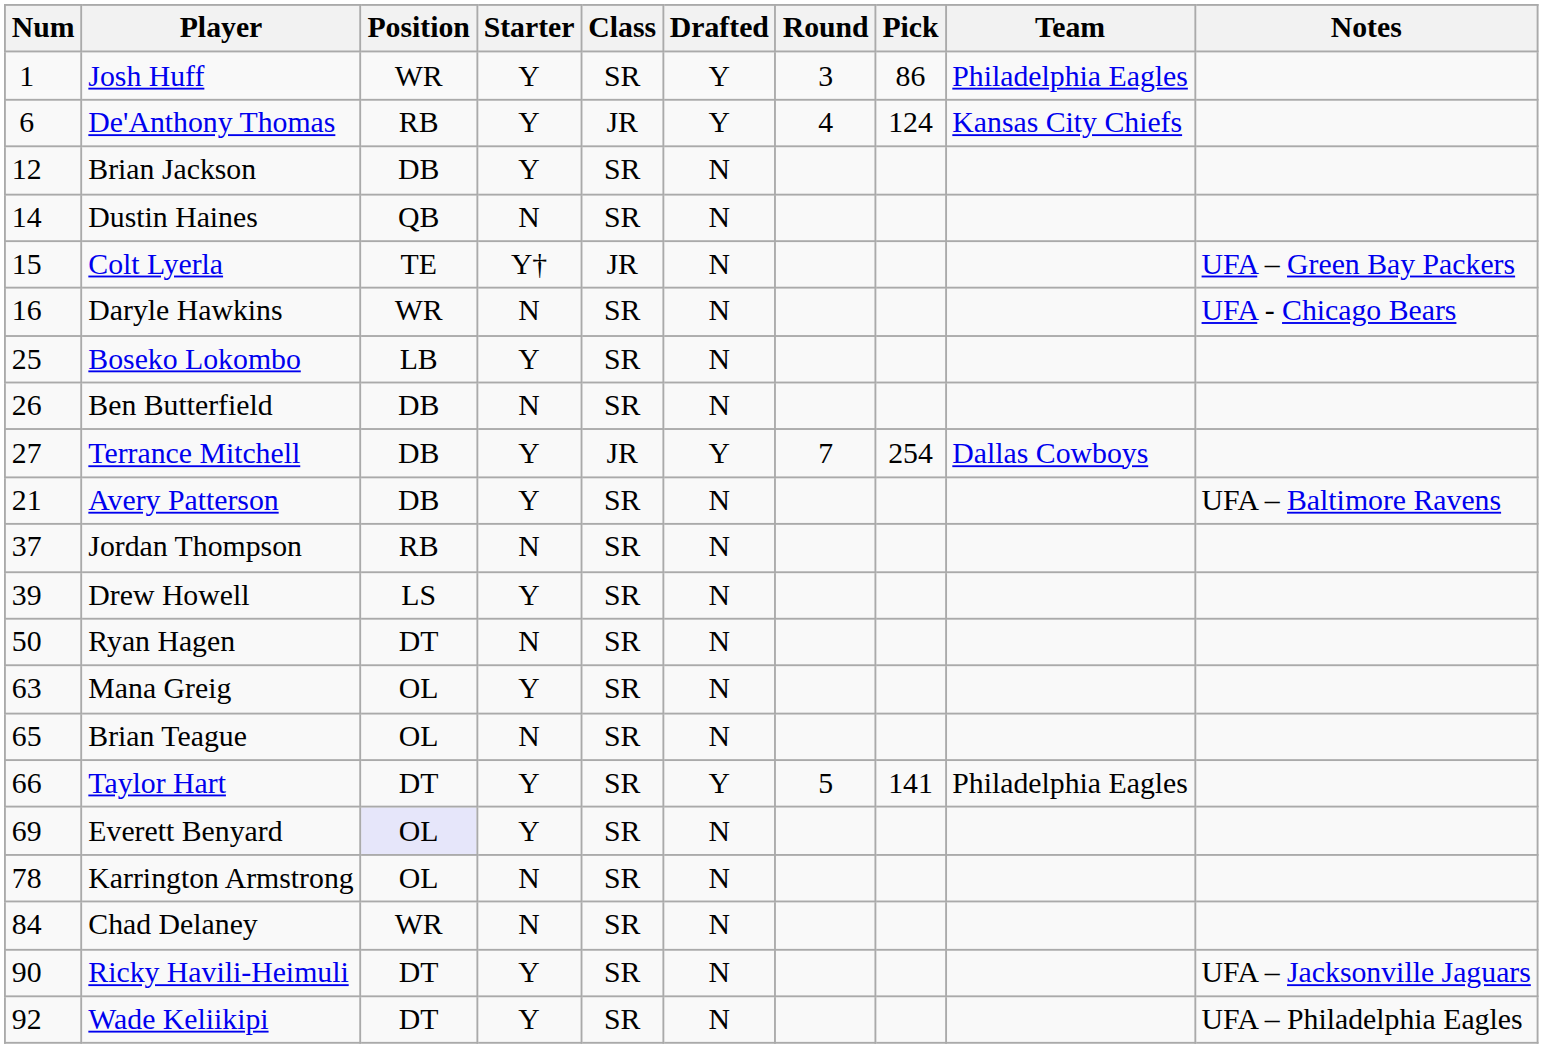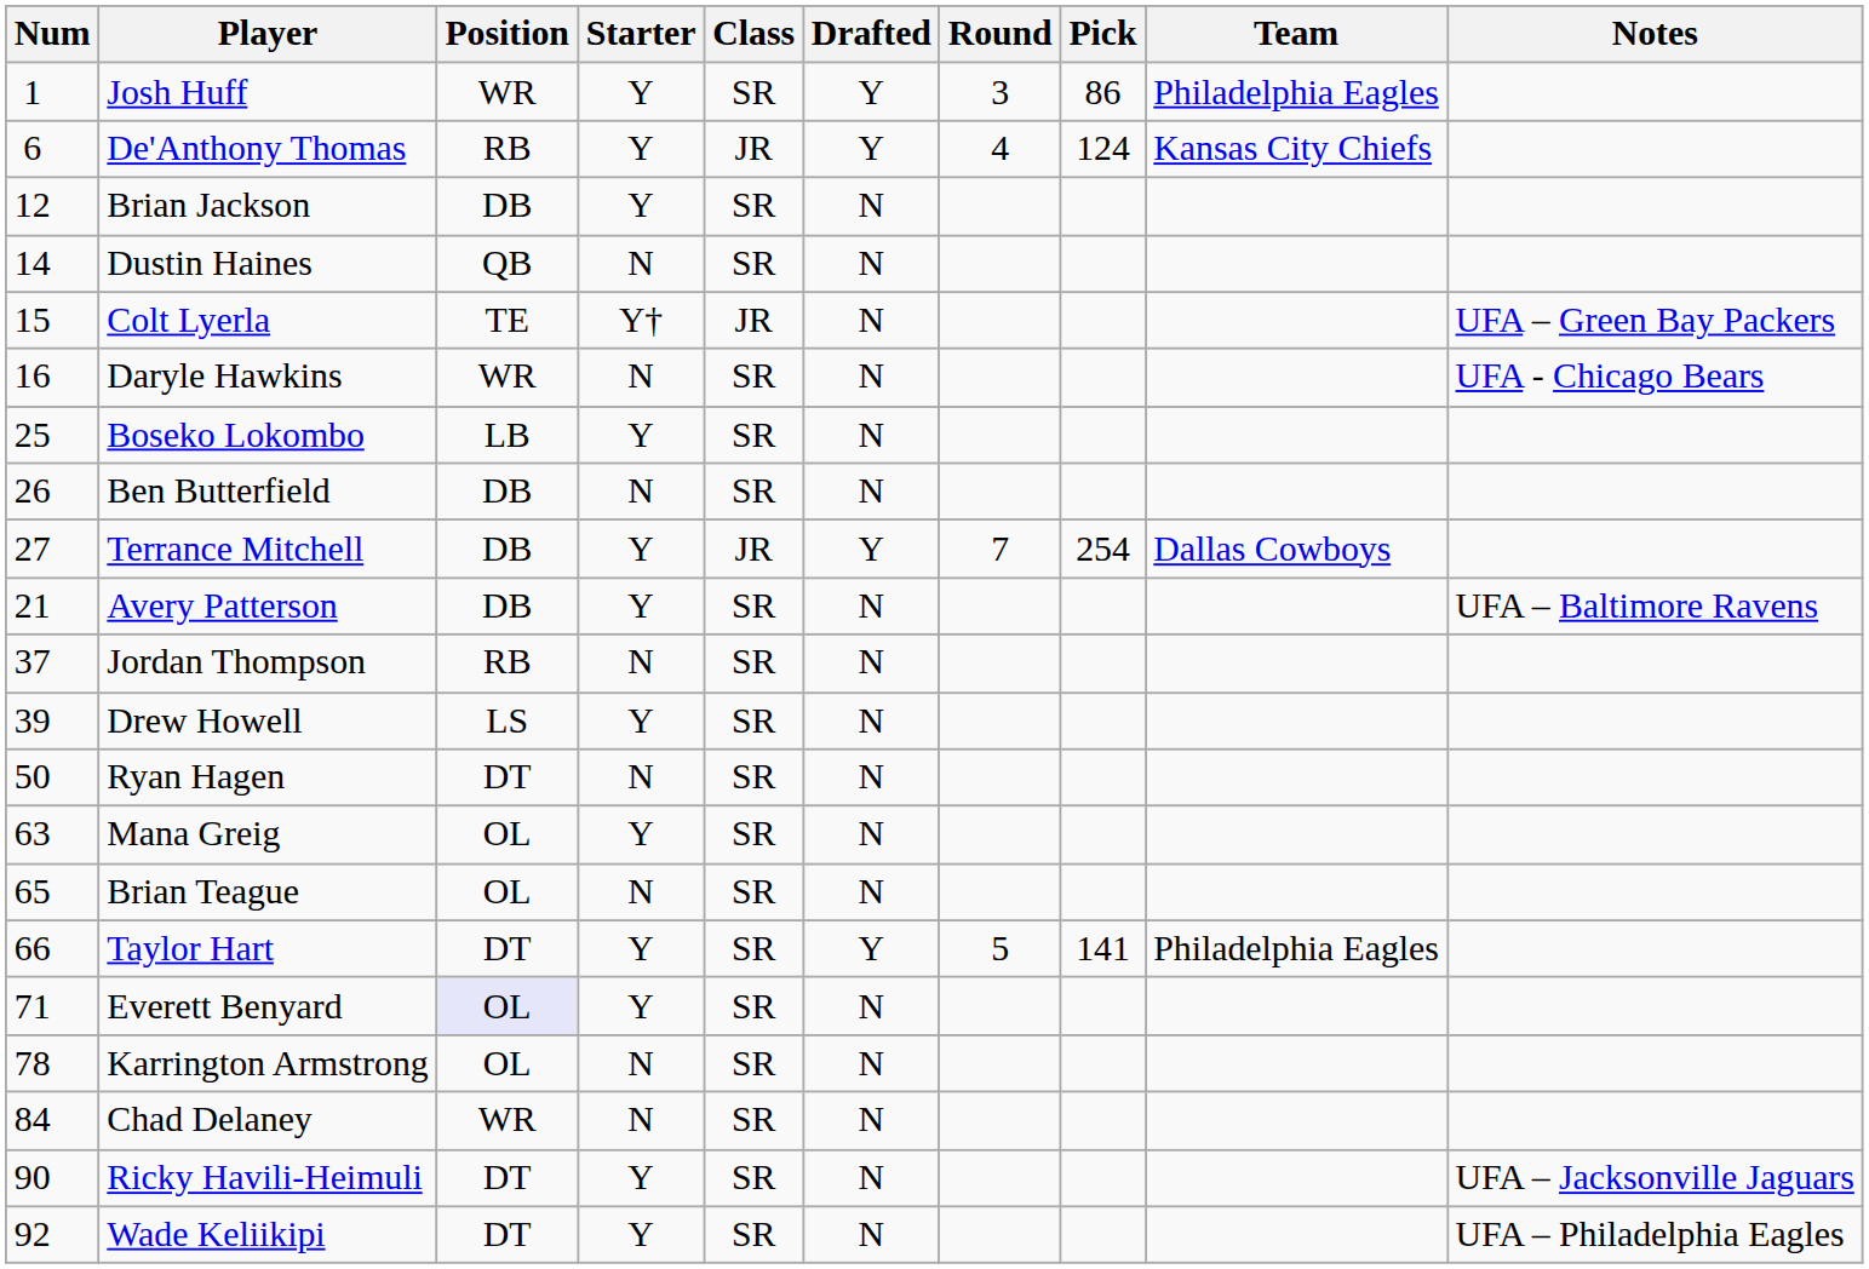Everett Benyard | Num: 69 -> 71
